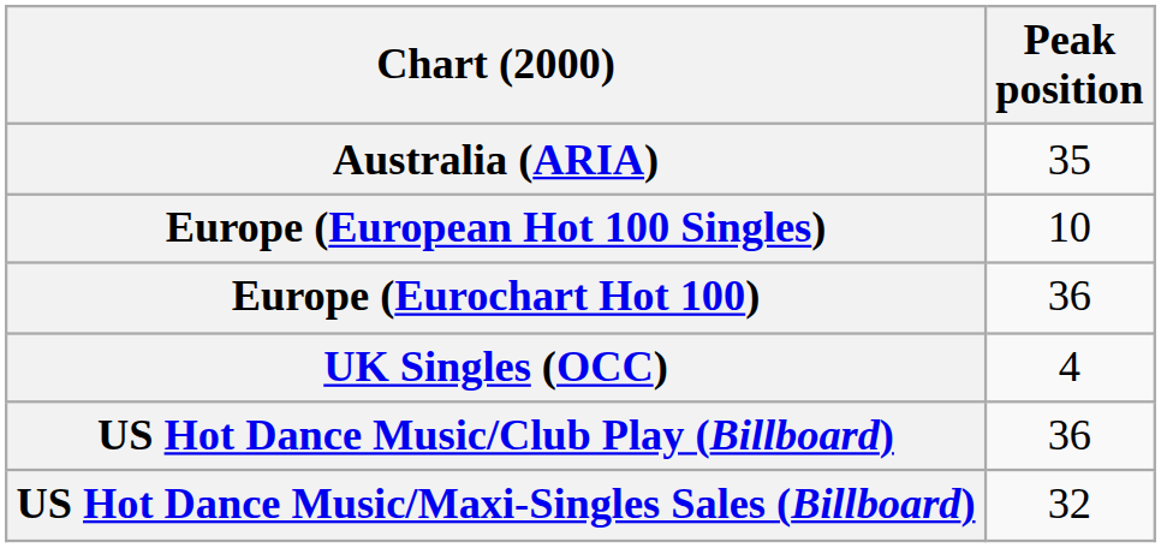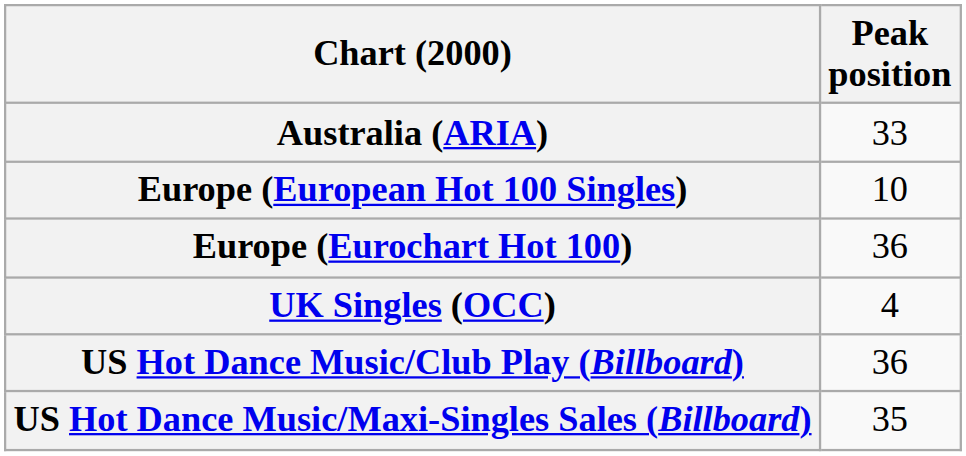Australia (ARIA) | Peak position: 35 -> 33
US Hot Dance Music/Maxi-Singles Sales (Billboard) | Peak position: 32 -> 35
